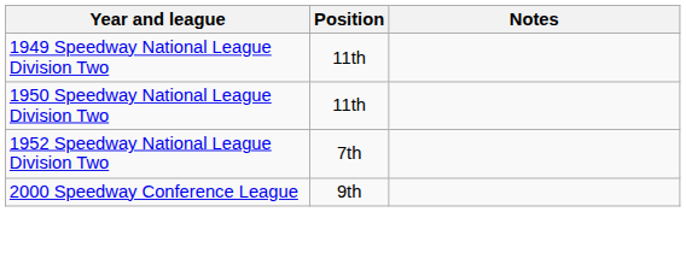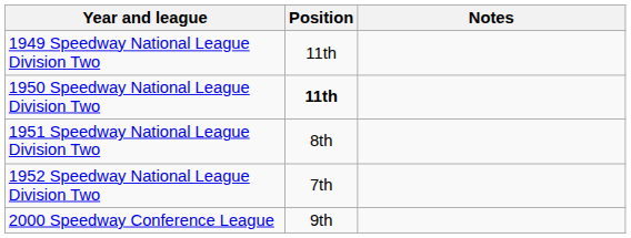1950 Speedway National League Division Two | Position: normal -> bold
+ row: 1951 Speedway National League Division Two | 8th
